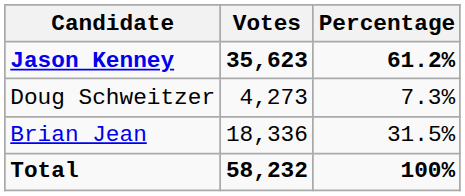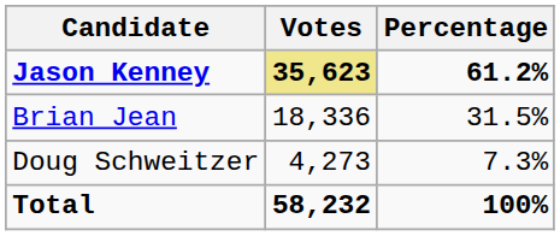Jason Kenney | Votes: no background -> khaki background
rows swapped: Brian Jean <-> Doug Schweitzer
